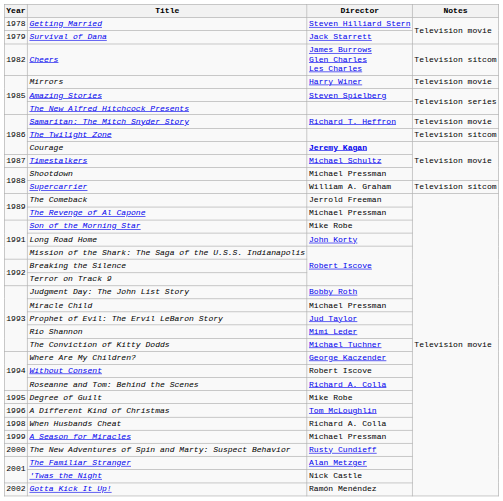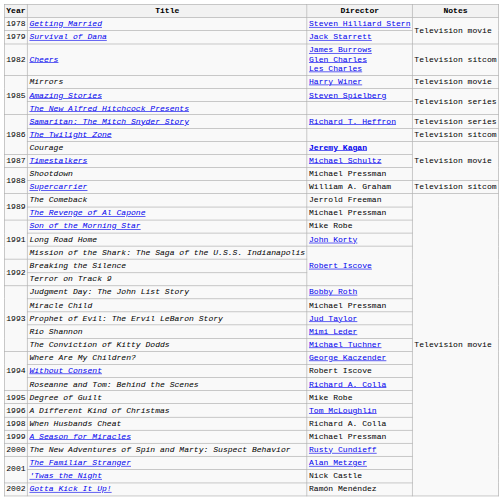Samaritan: The Mitch Snyder Story | Notes: Television movie -> Television series
